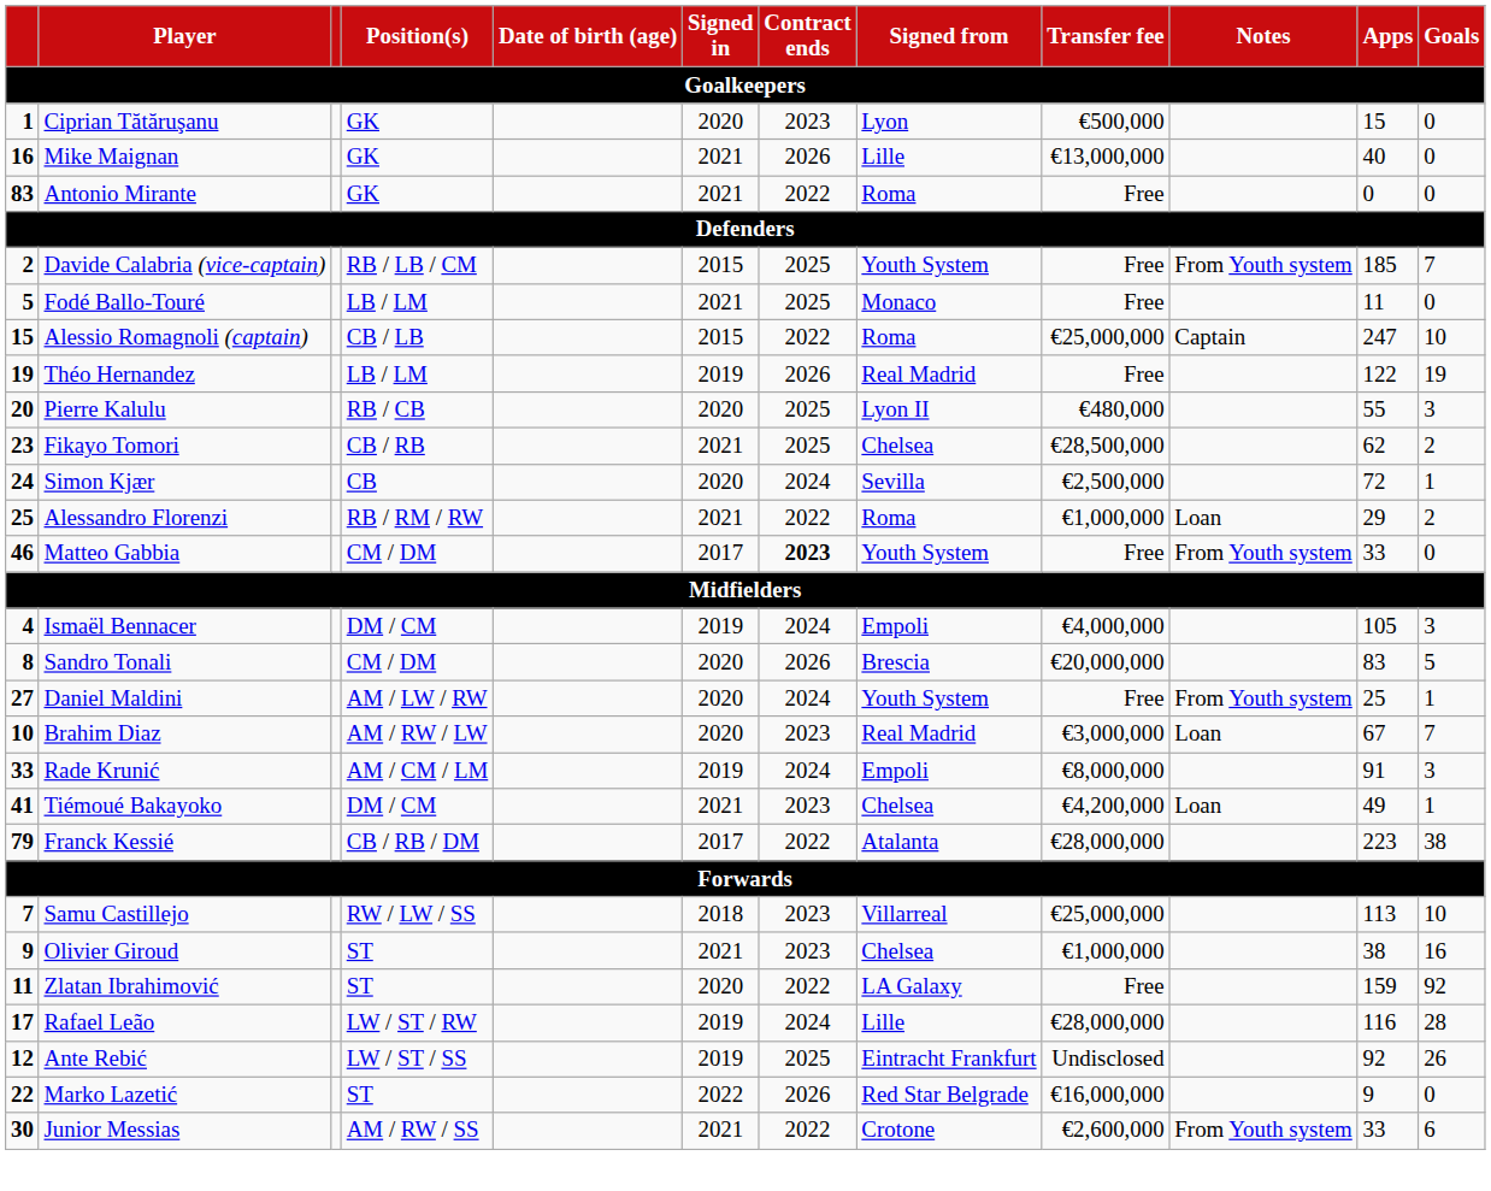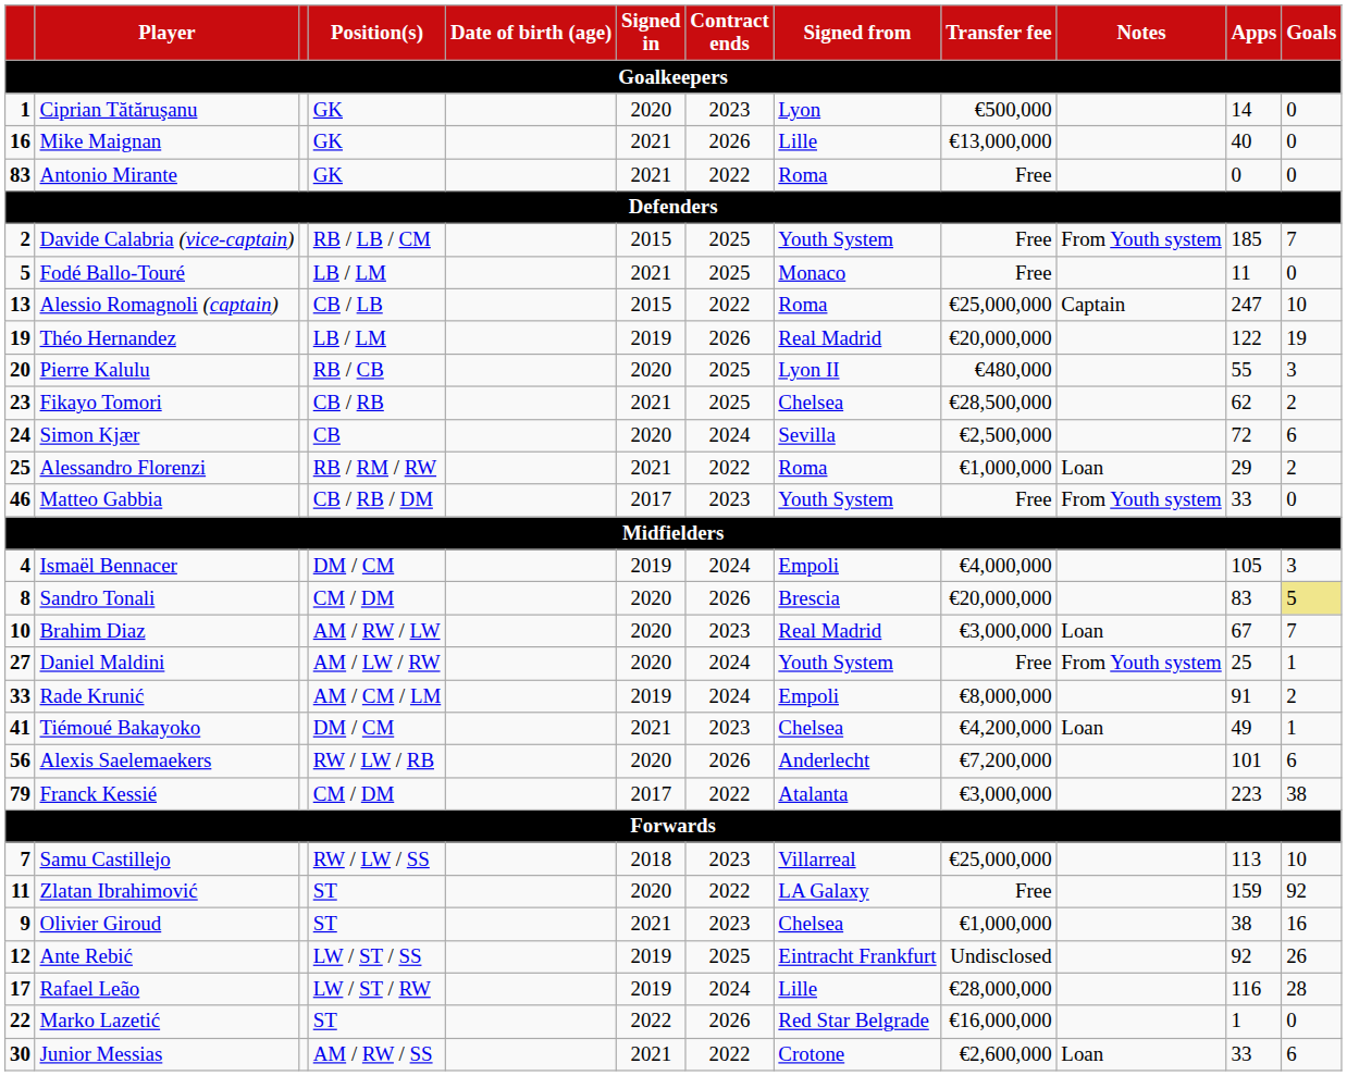Ciprian Tătăruşanu | Apps: 15 -> 14
Alessio Romagnoli (captain) | column 1: 15 -> 13
Théo Hernandez | Transfer fee: Free -> €20,000,000
Simon Kjær | Goals: 1 -> 6
Matteo Gabbia | Position(s): CM / DM -> CB / RB / DM
Matteo Gabbia | Contract ends: bold -> normal
Sandro Tonali | Goals: no background -> khaki background
rows swapped: Brahim Diaz <-> Daniel Maldini
Rade Krunić | Goals: 3 -> 2
+ row: 56 | Alexis Saelemaekers | RW / LW / RB | 2020 | 2026 | Anderlecht | €7,200,000 | 101 | 6
Franck Kessié | Position(s): CB / RB / DM -> CM / DM
Franck Kessié | Transfer fee: €28,000,000 -> €3,000,000
rows swapped: Olivier Giroud <-> Zlatan Ibrahimović
rows swapped: Ante Rebić <-> Rafael Leão
Marko Lazetić | Apps: 9 -> 1
Junior Messias | Notes: From Youth system -> Loan
